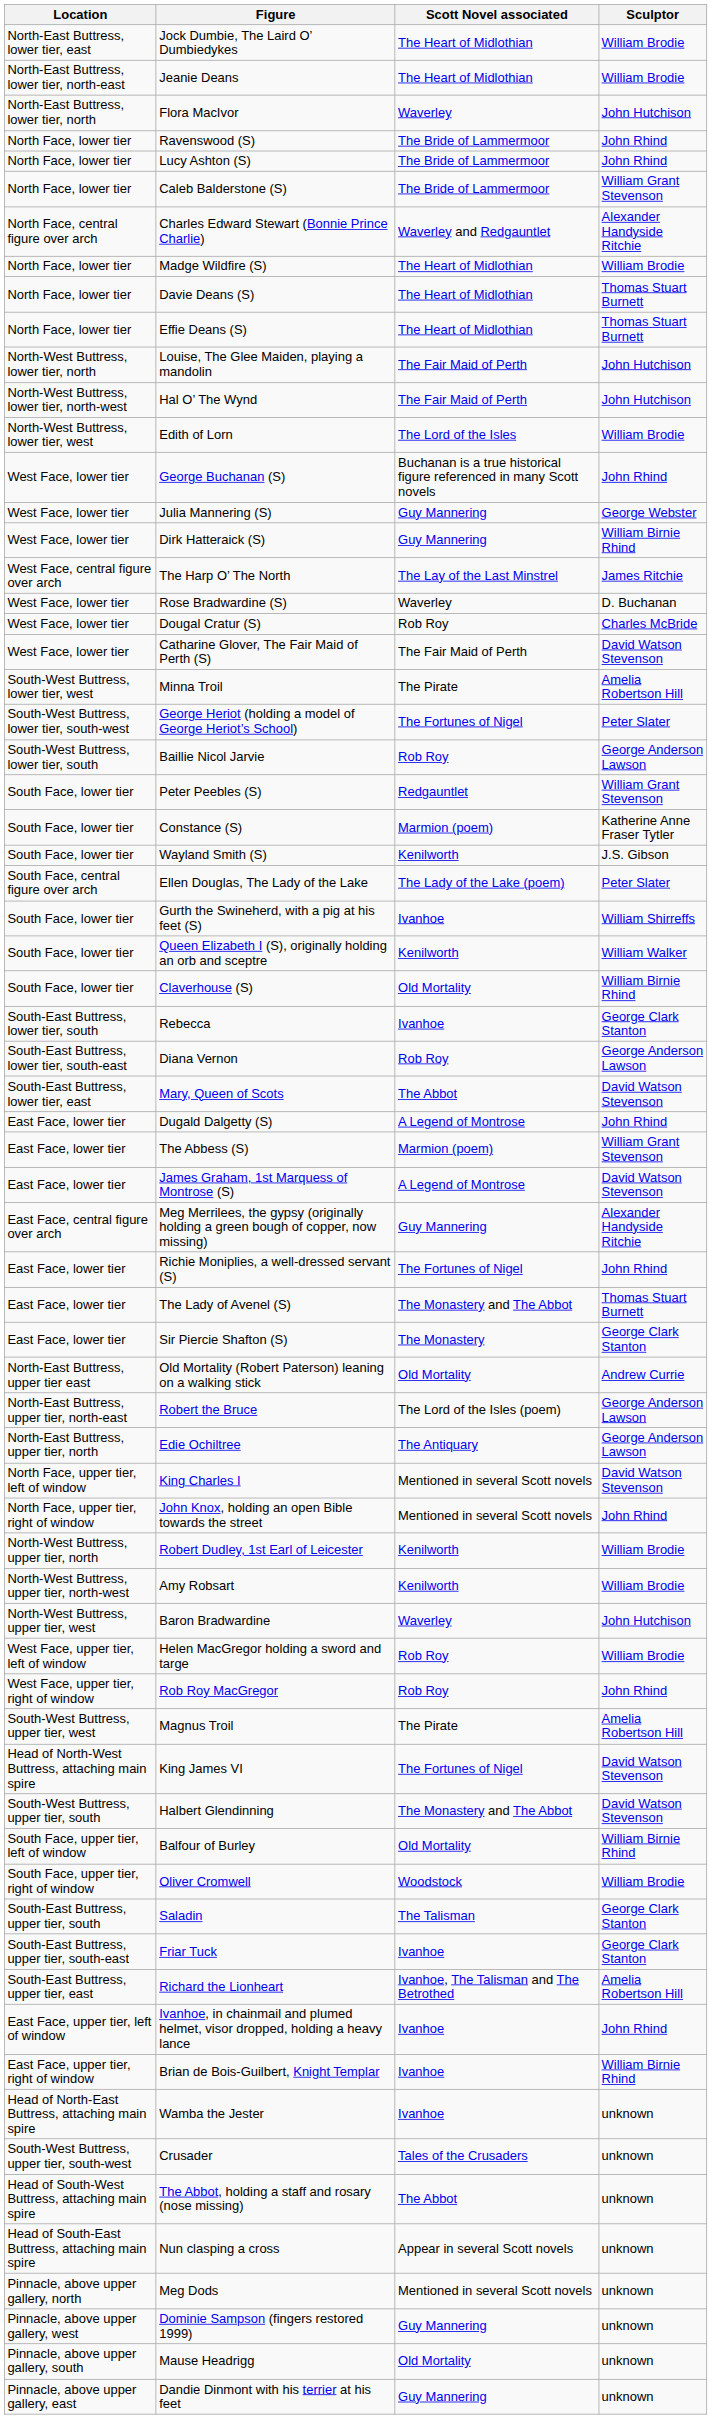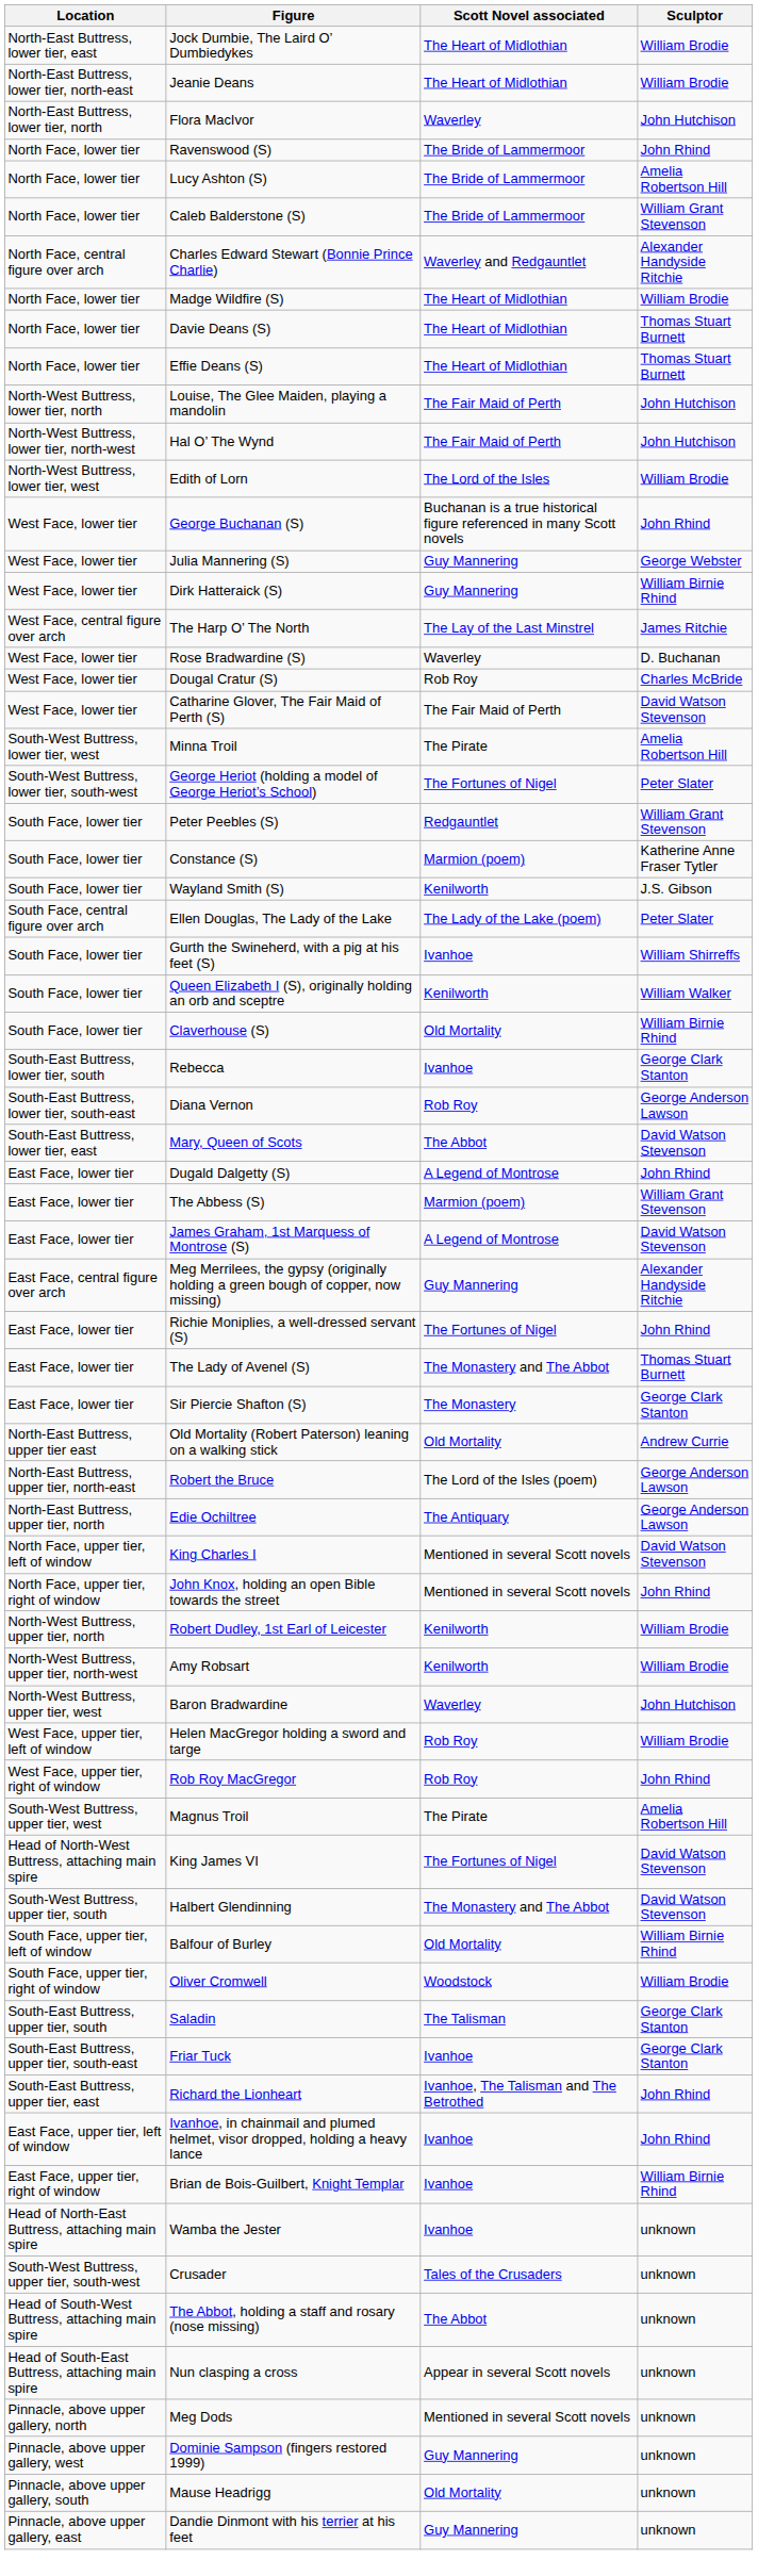Lucy Ashton (S) | Sculptor: John Rhind -> Amelia Robertson Hill
- row: South-West Buttress, lower tier, south | Baillie Nicol Jarvie | Rob Roy | George Anderson Lawson
Richard the Lionheart | Sculptor: Amelia Robertson Hill -> John Rhind
